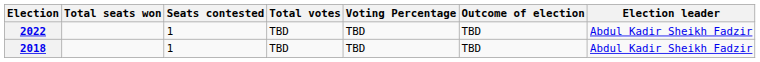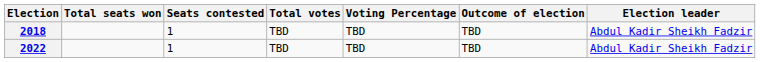rows swapped: 2018 <-> 2022
